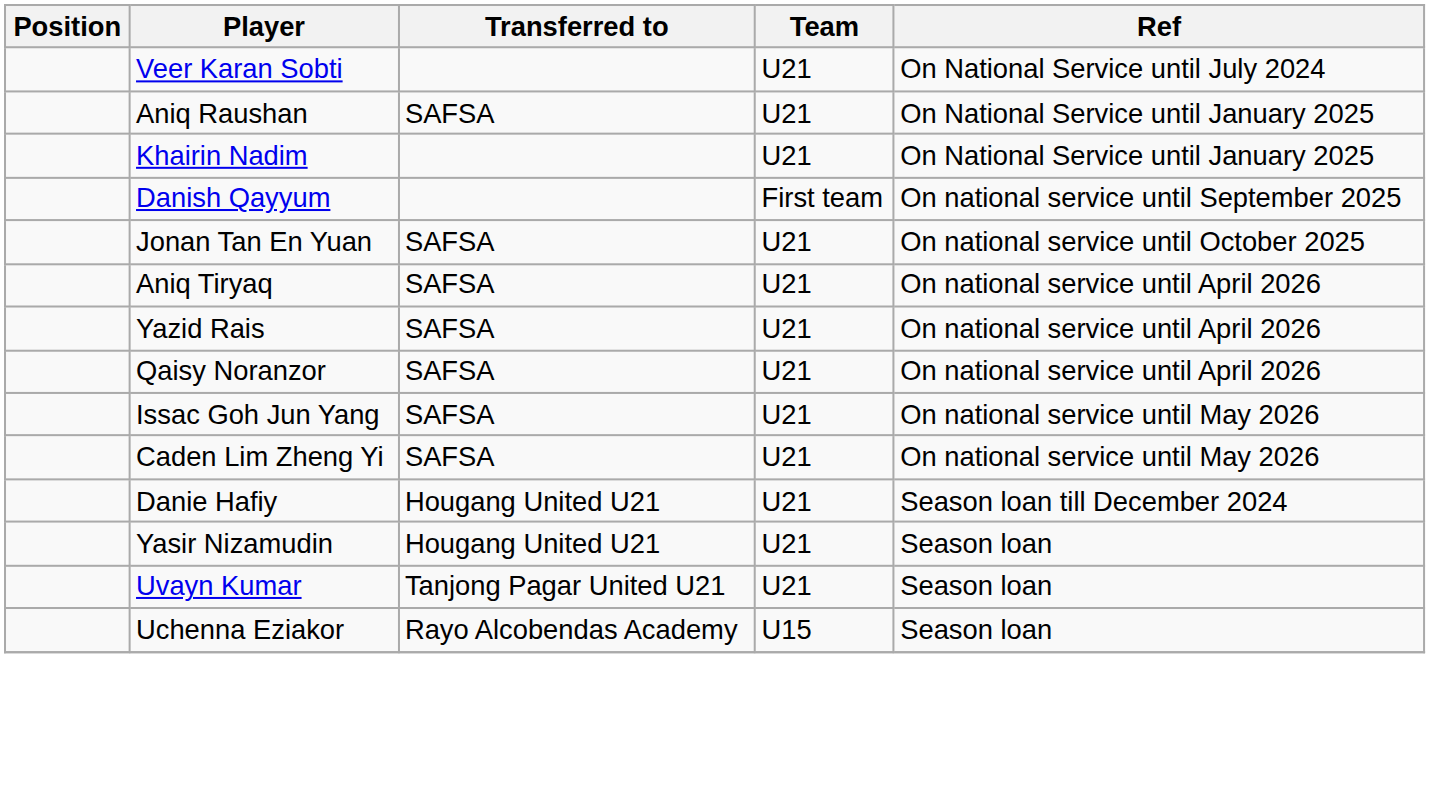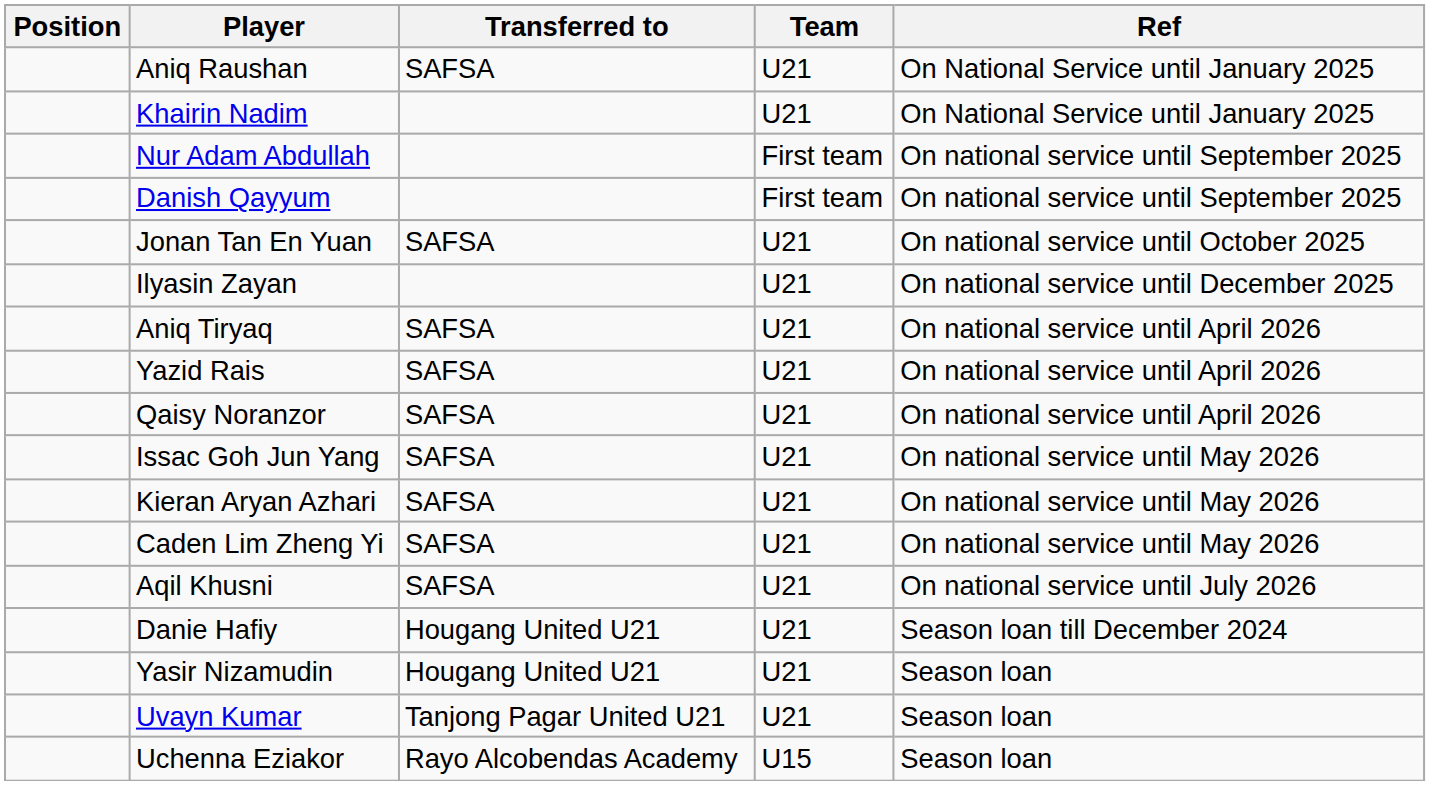- row: Veer Karan Sobti | U21 | On National Service until July 2024
+ row: Nur Adam Abdullah | First team | On national service until September 2025
+ row: Ilyasin Zayan | U21 | On national service until December 2025
+ row: Kieran Aryan Azhari | SAFSA | U21 | On national service until May 2026
+ row: Aqil Khusni | SAFSA | U21 | On national service until July 2026
